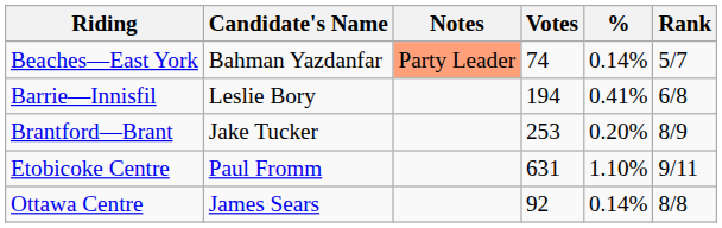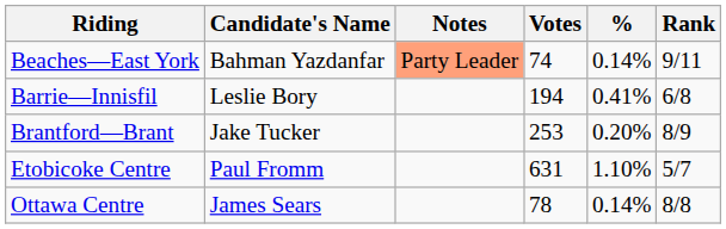Beaches—East York | Rank: 5/7 -> 9/11
Etobicoke Centre | Rank: 9/11 -> 5/7
Ottawa Centre | Votes: 92 -> 78
